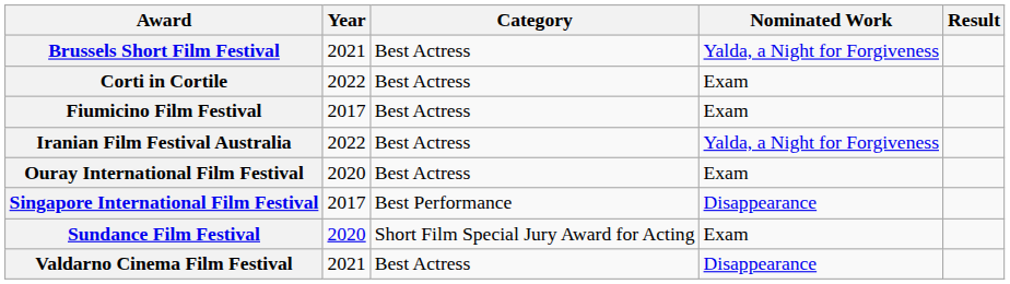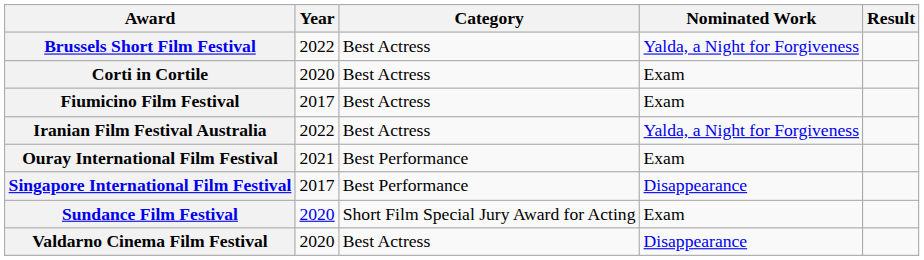Brussels Short Film Festival | Year: 2021 -> 2022
Corti in Cortile | Year: 2022 -> 2020
Ouray International Film Festival | Year: 2020 -> 2021
Ouray International Film Festival | Category: Best Actress -> Best Performance
Valdarno Cinema Film Festival | Year: 2021 -> 2020
